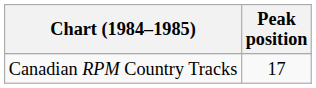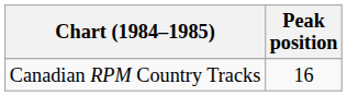Canadian RPM Country Tracks | Peak position: 17 -> 16
